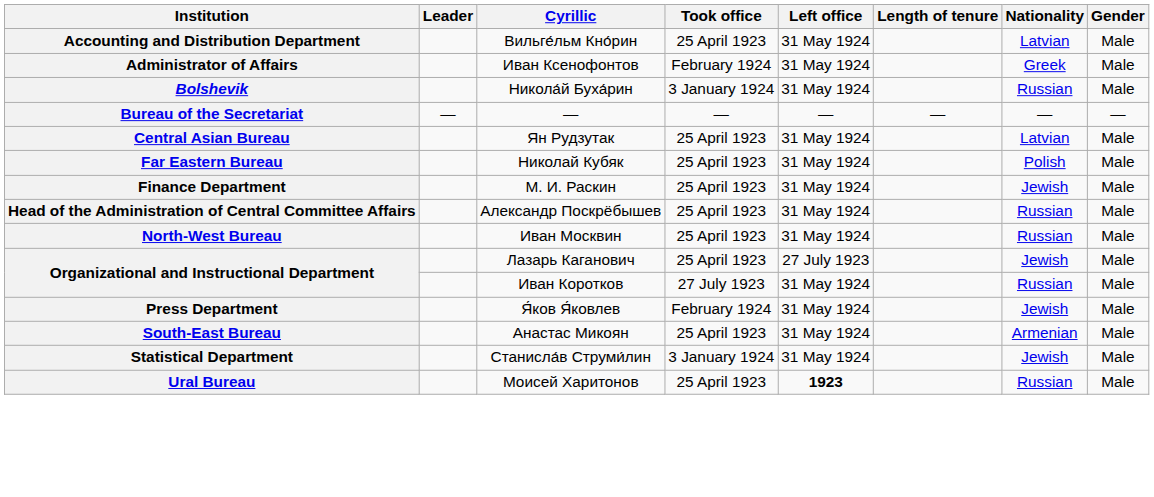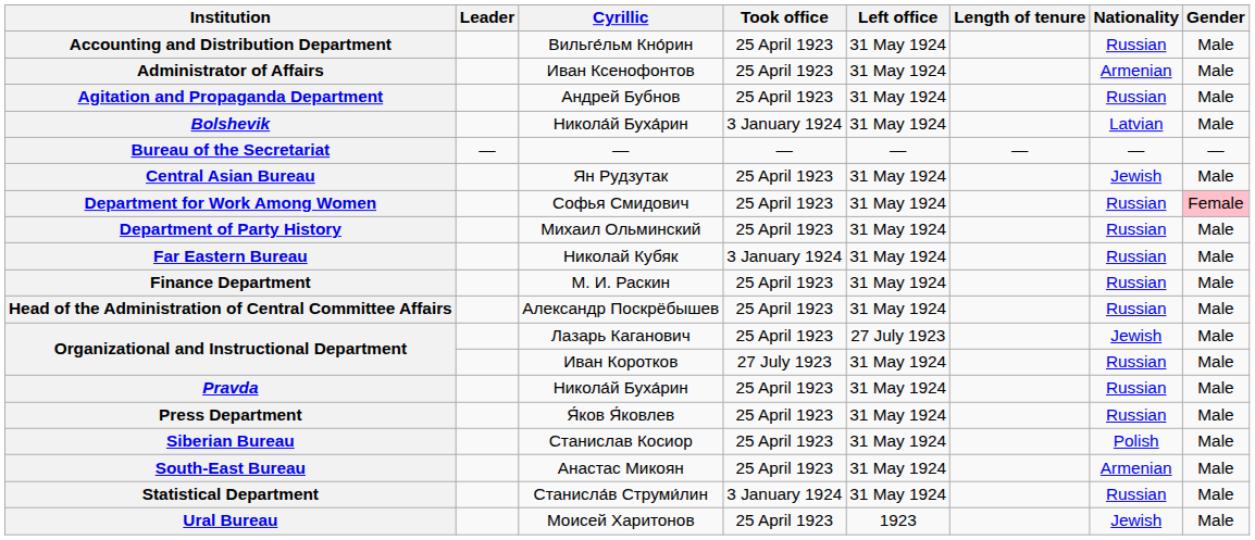Accounting and Distribution Department | Nationality: Latvian -> Russian
Administrator of Affairs | Took office: February 1924 -> 25 April 1923
Administrator of Affairs | Nationality: Greek -> Armenian
+ row: Agitation and Propaganda Department | Андрей Бубнов | 25 April 1923 | 31 May 1924 | Russian | Male
Bolshevik | Nationality: Russian -> Latvian
Central Asian Bureau | Nationality: Latvian -> Jewish
+ row: Department for Work Among Women | Софья Смидович | 25 April 1923 | 31 May 1924 | Russian | Female
+ row: Department of Party History | Михаил Ольминский | 25 April 1923 | 31 May 1924 | Russian | Male
Far Eastern Bureau | Took office: 25 April 1923 -> 3 January 1924
Far Eastern Bureau | Nationality: Polish -> Russian
Finance Department | Nationality: Jewish -> Russian
- row: North-West Bureau | Иван Москвин | 25 April 1923 | 31 May 1924 | Russian | Male
+ row: Pravda | Никола́й Буха́рин | 25 April 1923 | 31 May 1924 | Russian | Male
Press Department | Took office: February 1924 -> 25 April 1923
Press Department | Nationality: Jewish -> Russian
+ row: Siberian Bureau | Станислав Косиор | 25 April 1923 | 31 May 1924 | Polish | Male
Statistical Department | Nationality: Jewish -> Russian
Ural Bureau | Left office: bold -> normal
Ural Bureau | Nationality: Russian -> Jewish
